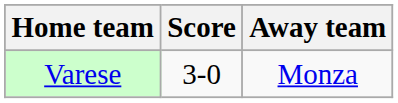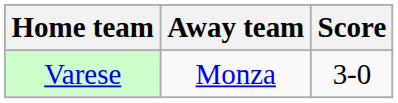columns swapped: Score <-> Away team
